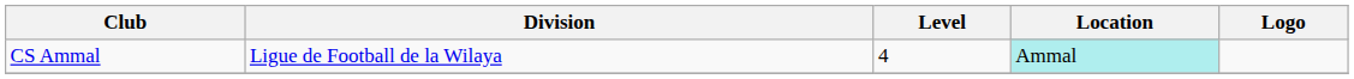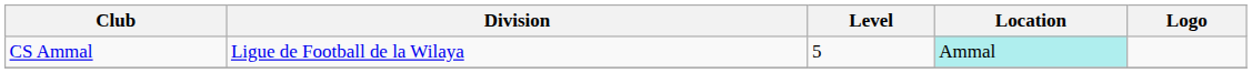CS Ammal | Level: 4 -> 5
